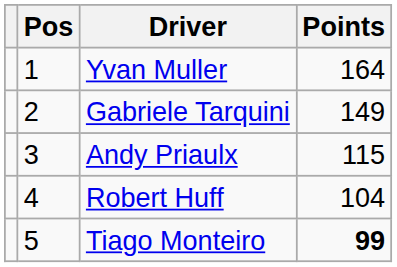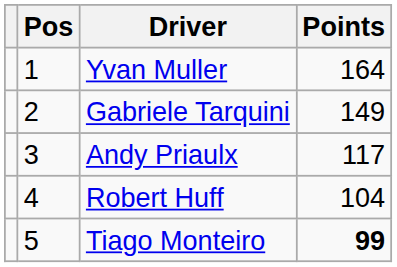Andy Priaulx | Points: 115 -> 117
